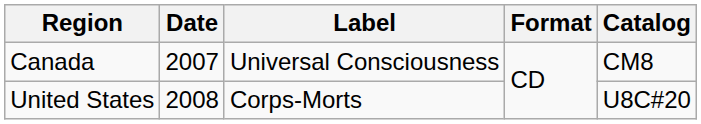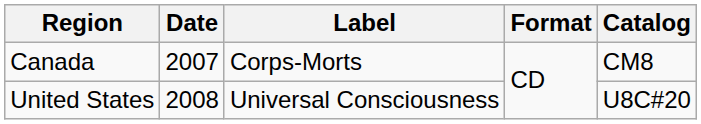Canada | Label: Universal Consciousness -> Corps-Morts
United States | Label: Corps-Morts -> Universal Consciousness
